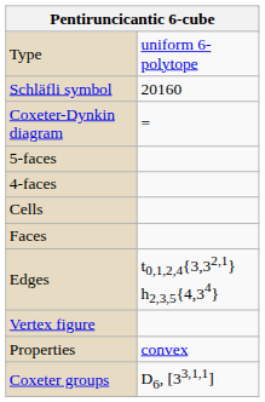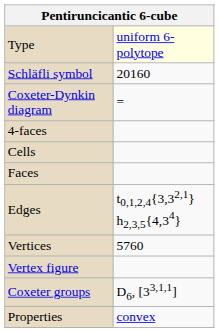Type | column 2: no background -> lightyellow background
- row: 5-faces
+ row: Vertices | 5760
rows swapped: Coxeter groups <-> Properties
